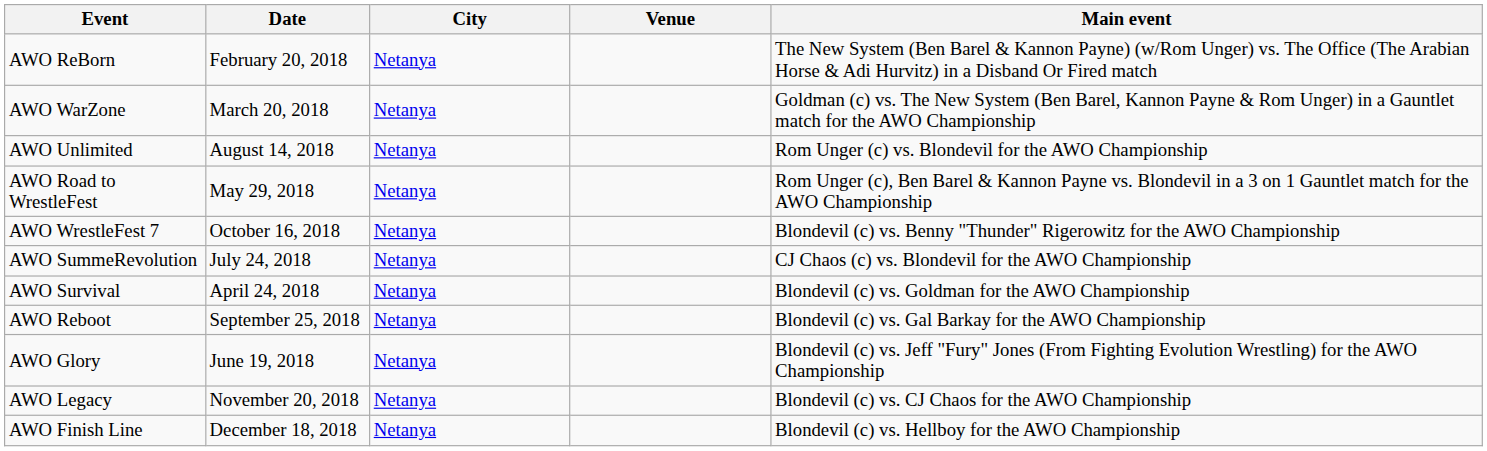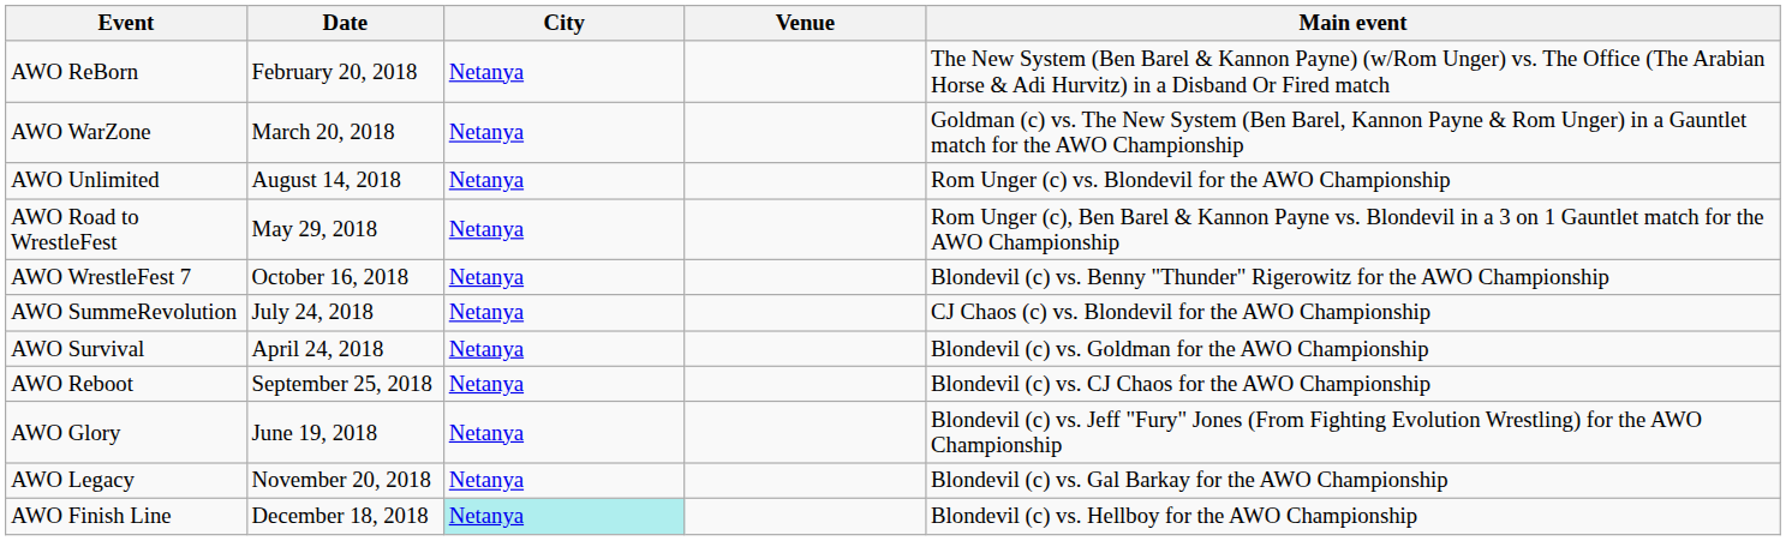AWO Reboot | Main event: Blondevil (c) vs. Gal Barkay for the AWO Championship -> Blondevil (c) vs. CJ Chaos for the AWO Championship
AWO Legacy | Main event: Blondevil (c) vs. CJ Chaos for the AWO Championship -> Blondevil (c) vs. Gal Barkay for the AWO Championship
AWO Finish Line | City: no background -> paleturquoise background
